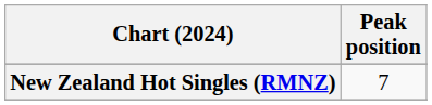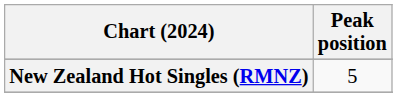New Zealand Hot Singles (RMNZ) | Peak position: 7 -> 5
